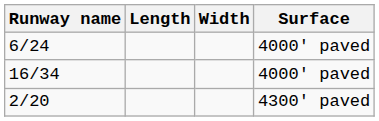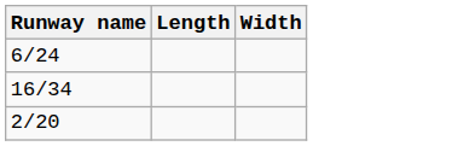- column: Surface | 4000' paved | 4000' paved | 4300' paved
